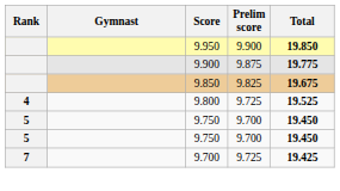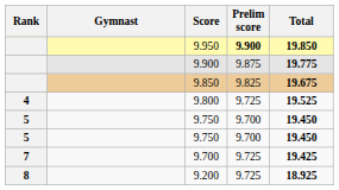9.950 | Prelim score: normal -> bold
+ row: 8 | 9.200 | 9.725 | 18.925
